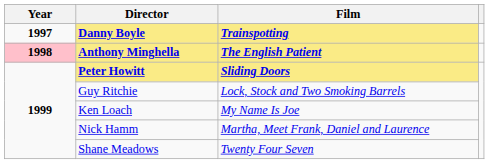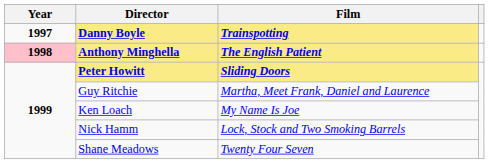Guy Ritchie | Film: Lock, Stock and Two Smoking Barrels -> Martha, Meet Frank, Daniel and Laurence
Nick Hamm | Film: Martha, Meet Frank, Daniel and Laurence -> Lock, Stock and Two Smoking Barrels
